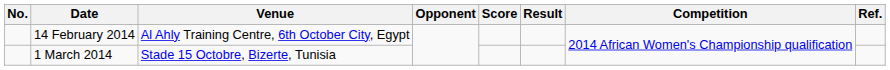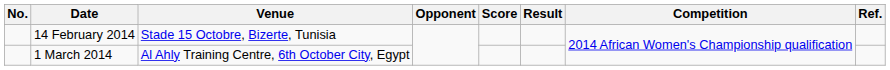14 February 2014 | Venue: Al Ahly Training Centre, 6th October City, Egypt -> Stade 15 Octobre, Bizerte, Tunisia
1 March 2014 | Venue: Stade 15 Octobre, Bizerte, Tunisia -> Al Ahly Training Centre, 6th October City, Egypt
